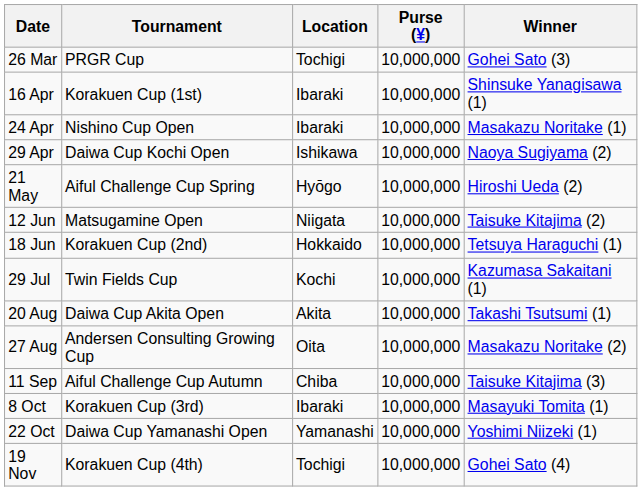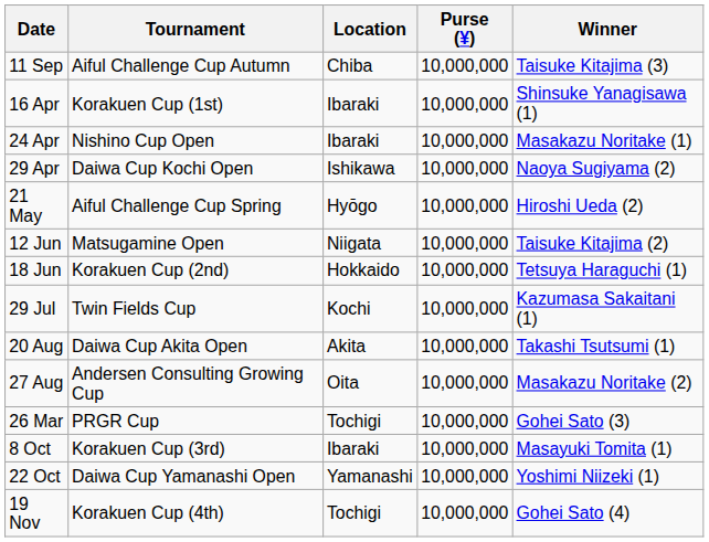rows swapped: 26 Mar <-> 11 Sep
